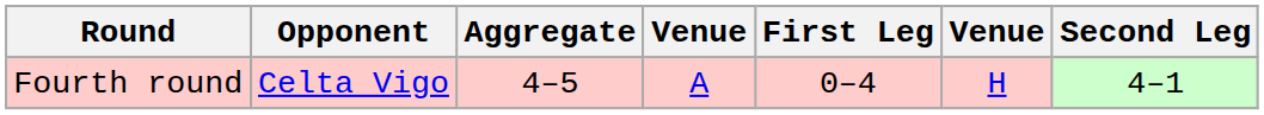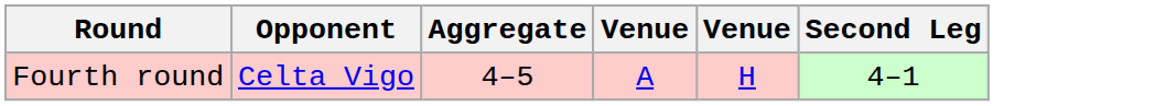- column: First Leg | 0–4
